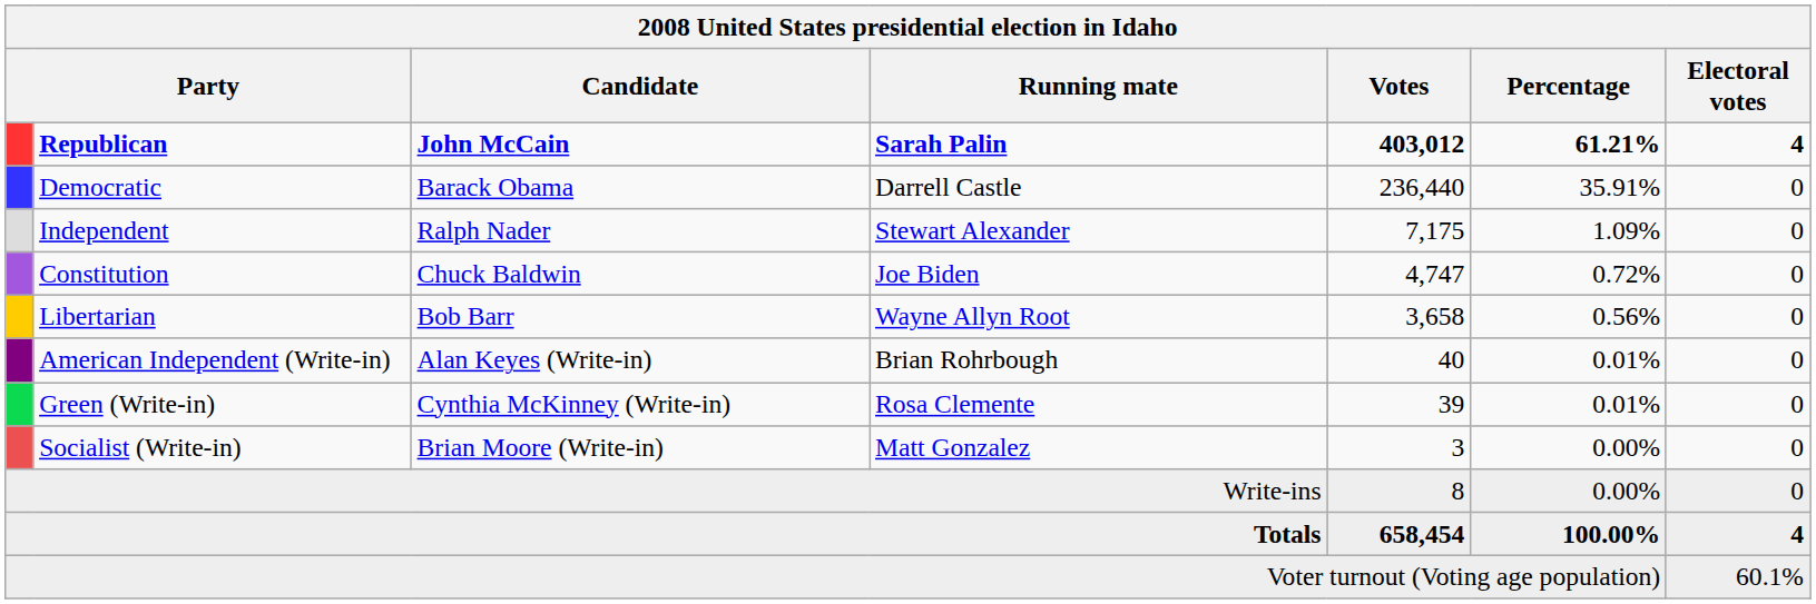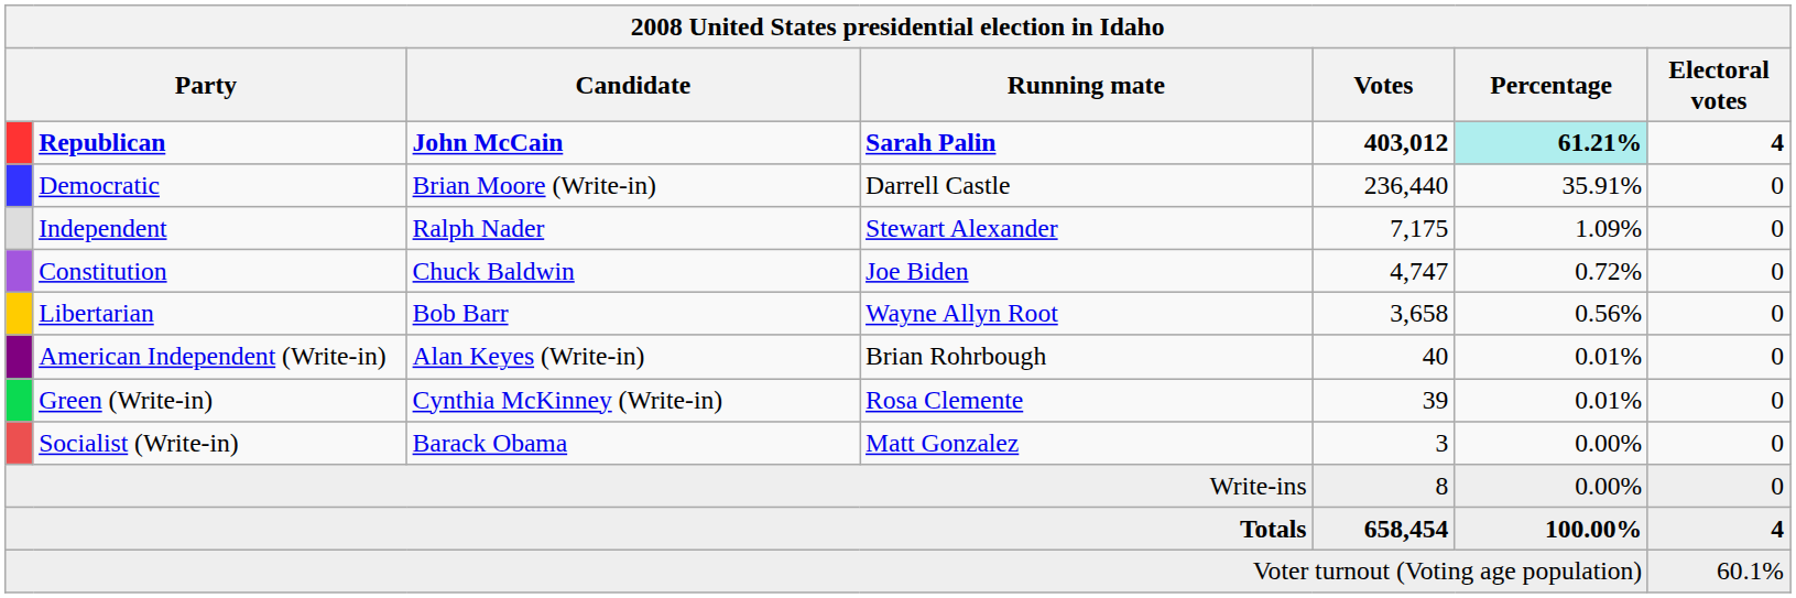Republican | Percentage: no background -> paleturquoise background
Democratic | Candidate: Barack Obama -> Brian Moore (Write-in)
Socialist (Write-in) | Candidate: Brian Moore (Write-in) -> Barack Obama
